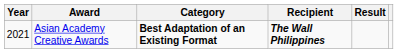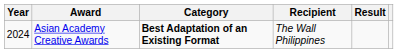Asian Academy Creative Awards | Year: 2021 -> 2024
Asian Academy Creative Awards | Recipient: bold -> normal
